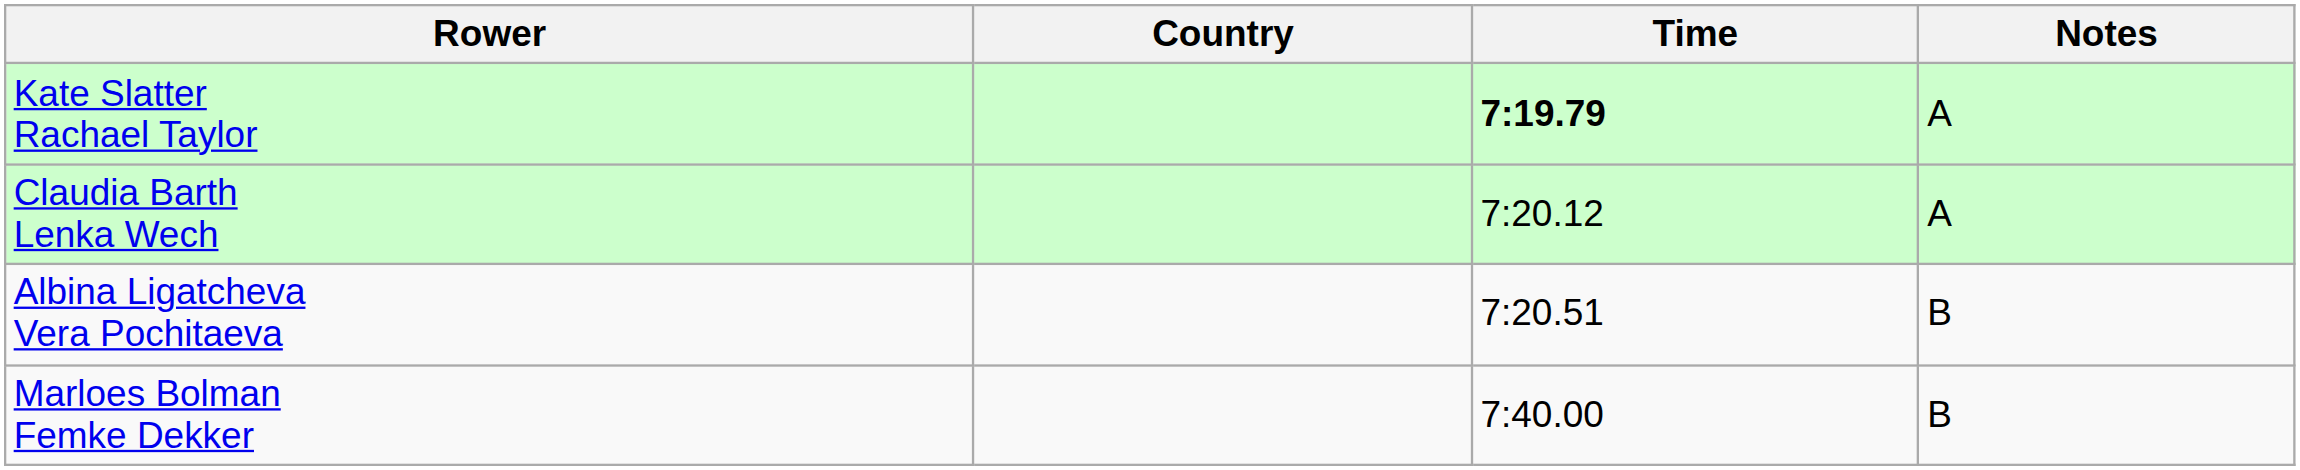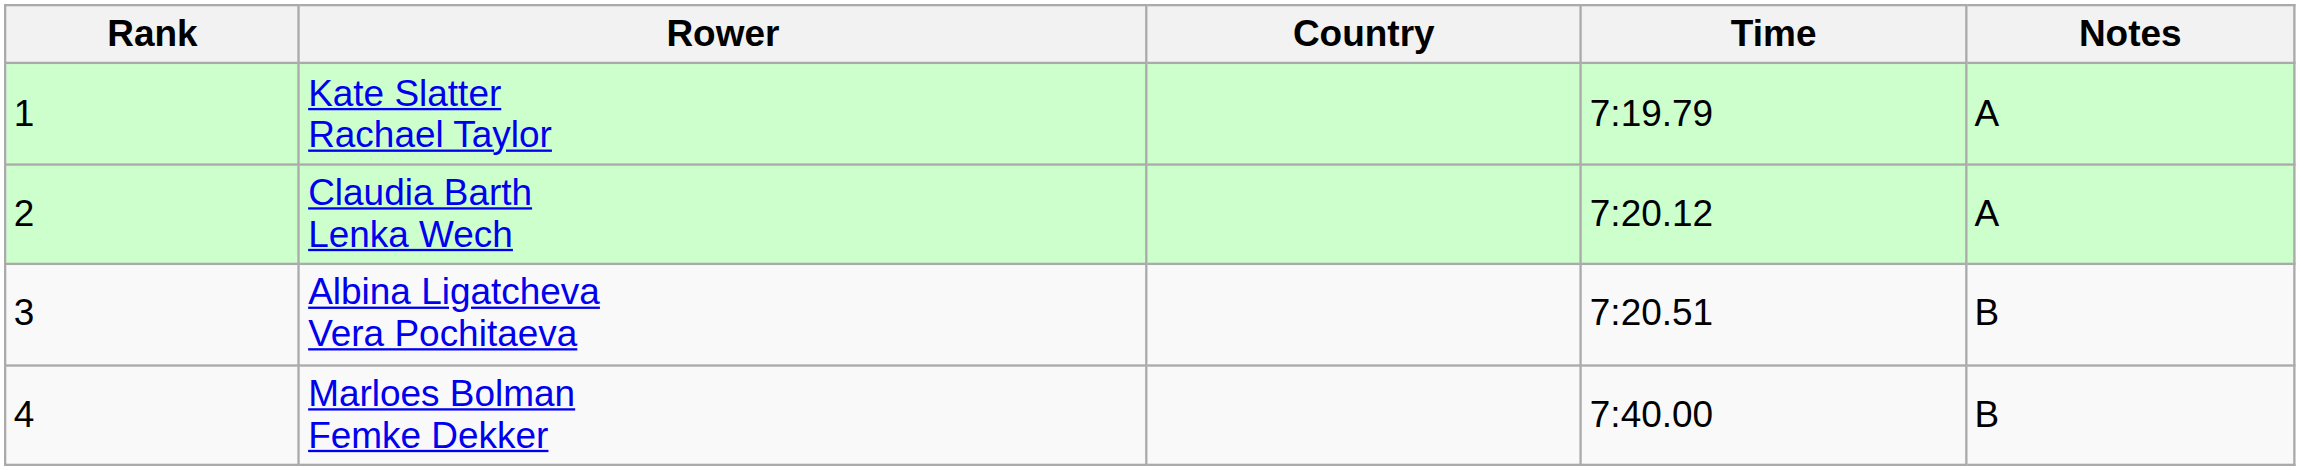+ column: Rank | 1 | 2 | 3 | 4
Kate Slatter Rachael Taylor | Time: bold -> normal
